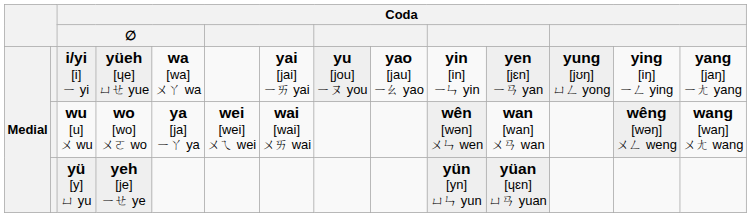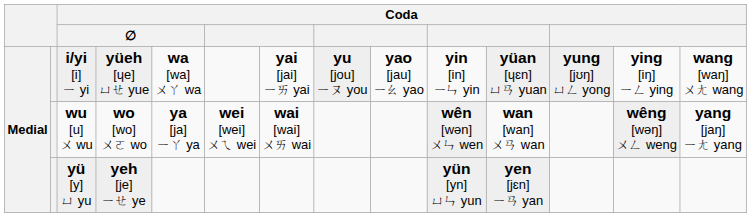i/yi [i] ㄧ yi | column 11: yen [jɛn] ㄧㄢ yan -> yüan [ɥɛn] ㄩㄢ yuan
i/yi [i] ㄧ yi | column 14: yang [jaŋ] ㄧㄤ yang -> wang [waŋ] ㄨㄤ wang
wu [u] ㄨ wu | column 14: wang [waŋ] ㄨㄤ wang -> yang [jaŋ] ㄧㄤ yang
yü [y] ㄩ yu | column 11: yüan [ɥɛn] ㄩㄢ yuan -> yen [jɛn] ㄧㄢ yan
